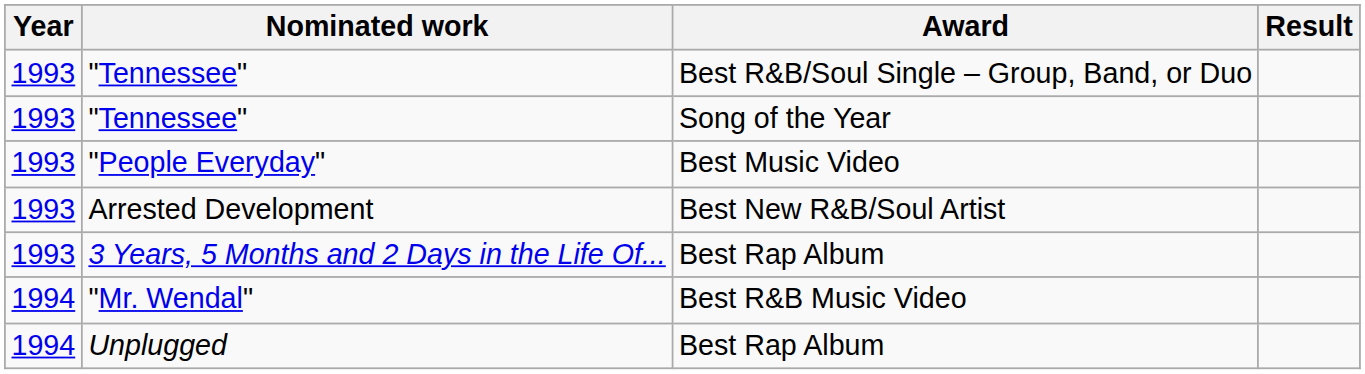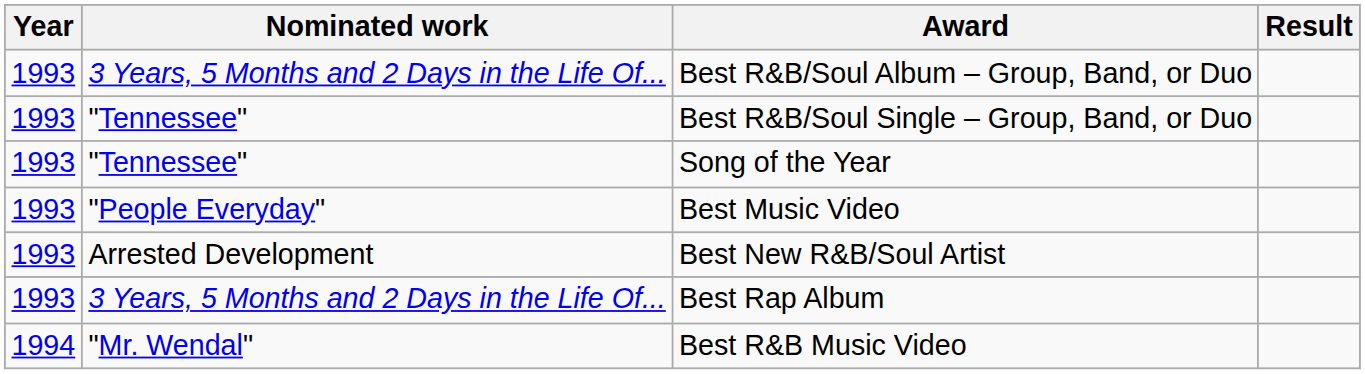+ row: 1993 | 3 Years, 5 Months and 2 Days in the Life Of... | Best R&B/Soul Album – Group, Band, or Duo
- row: 1994 | Unplugged | Best Rap Album
